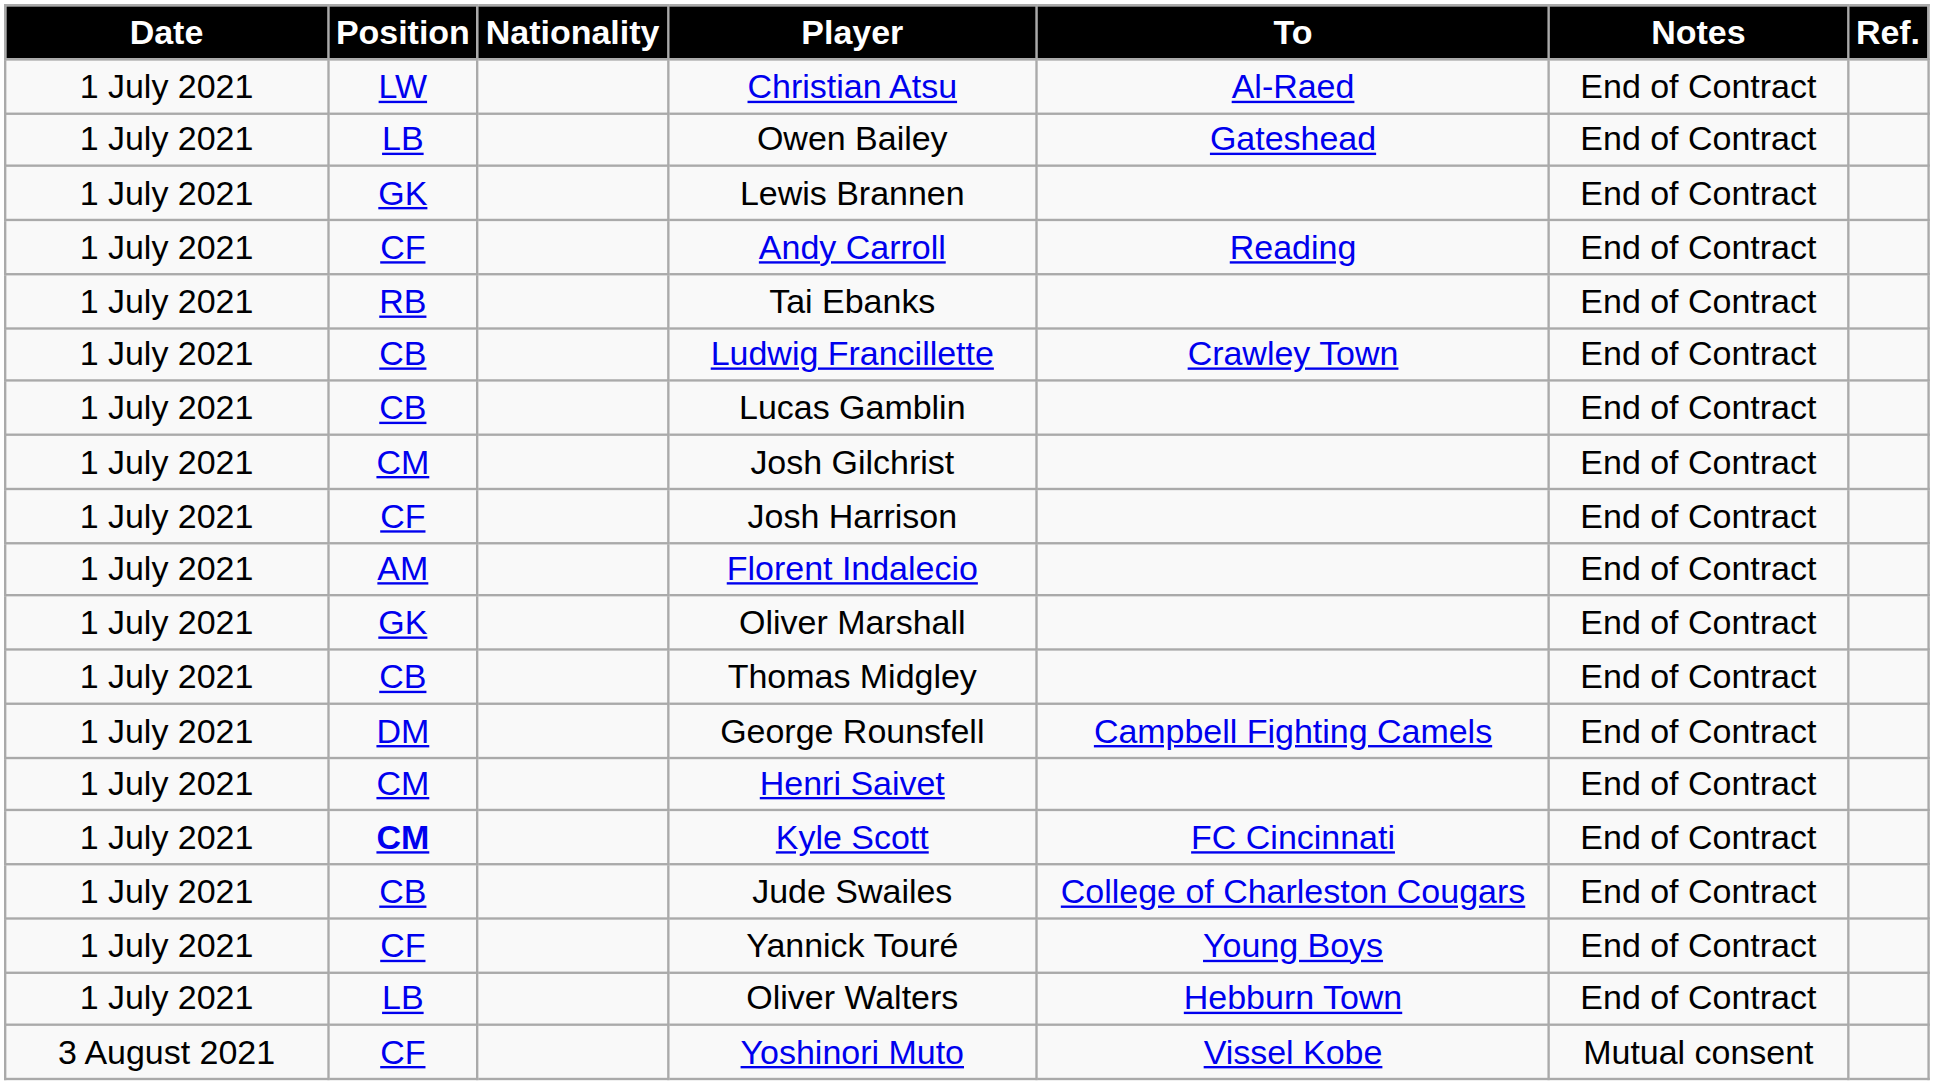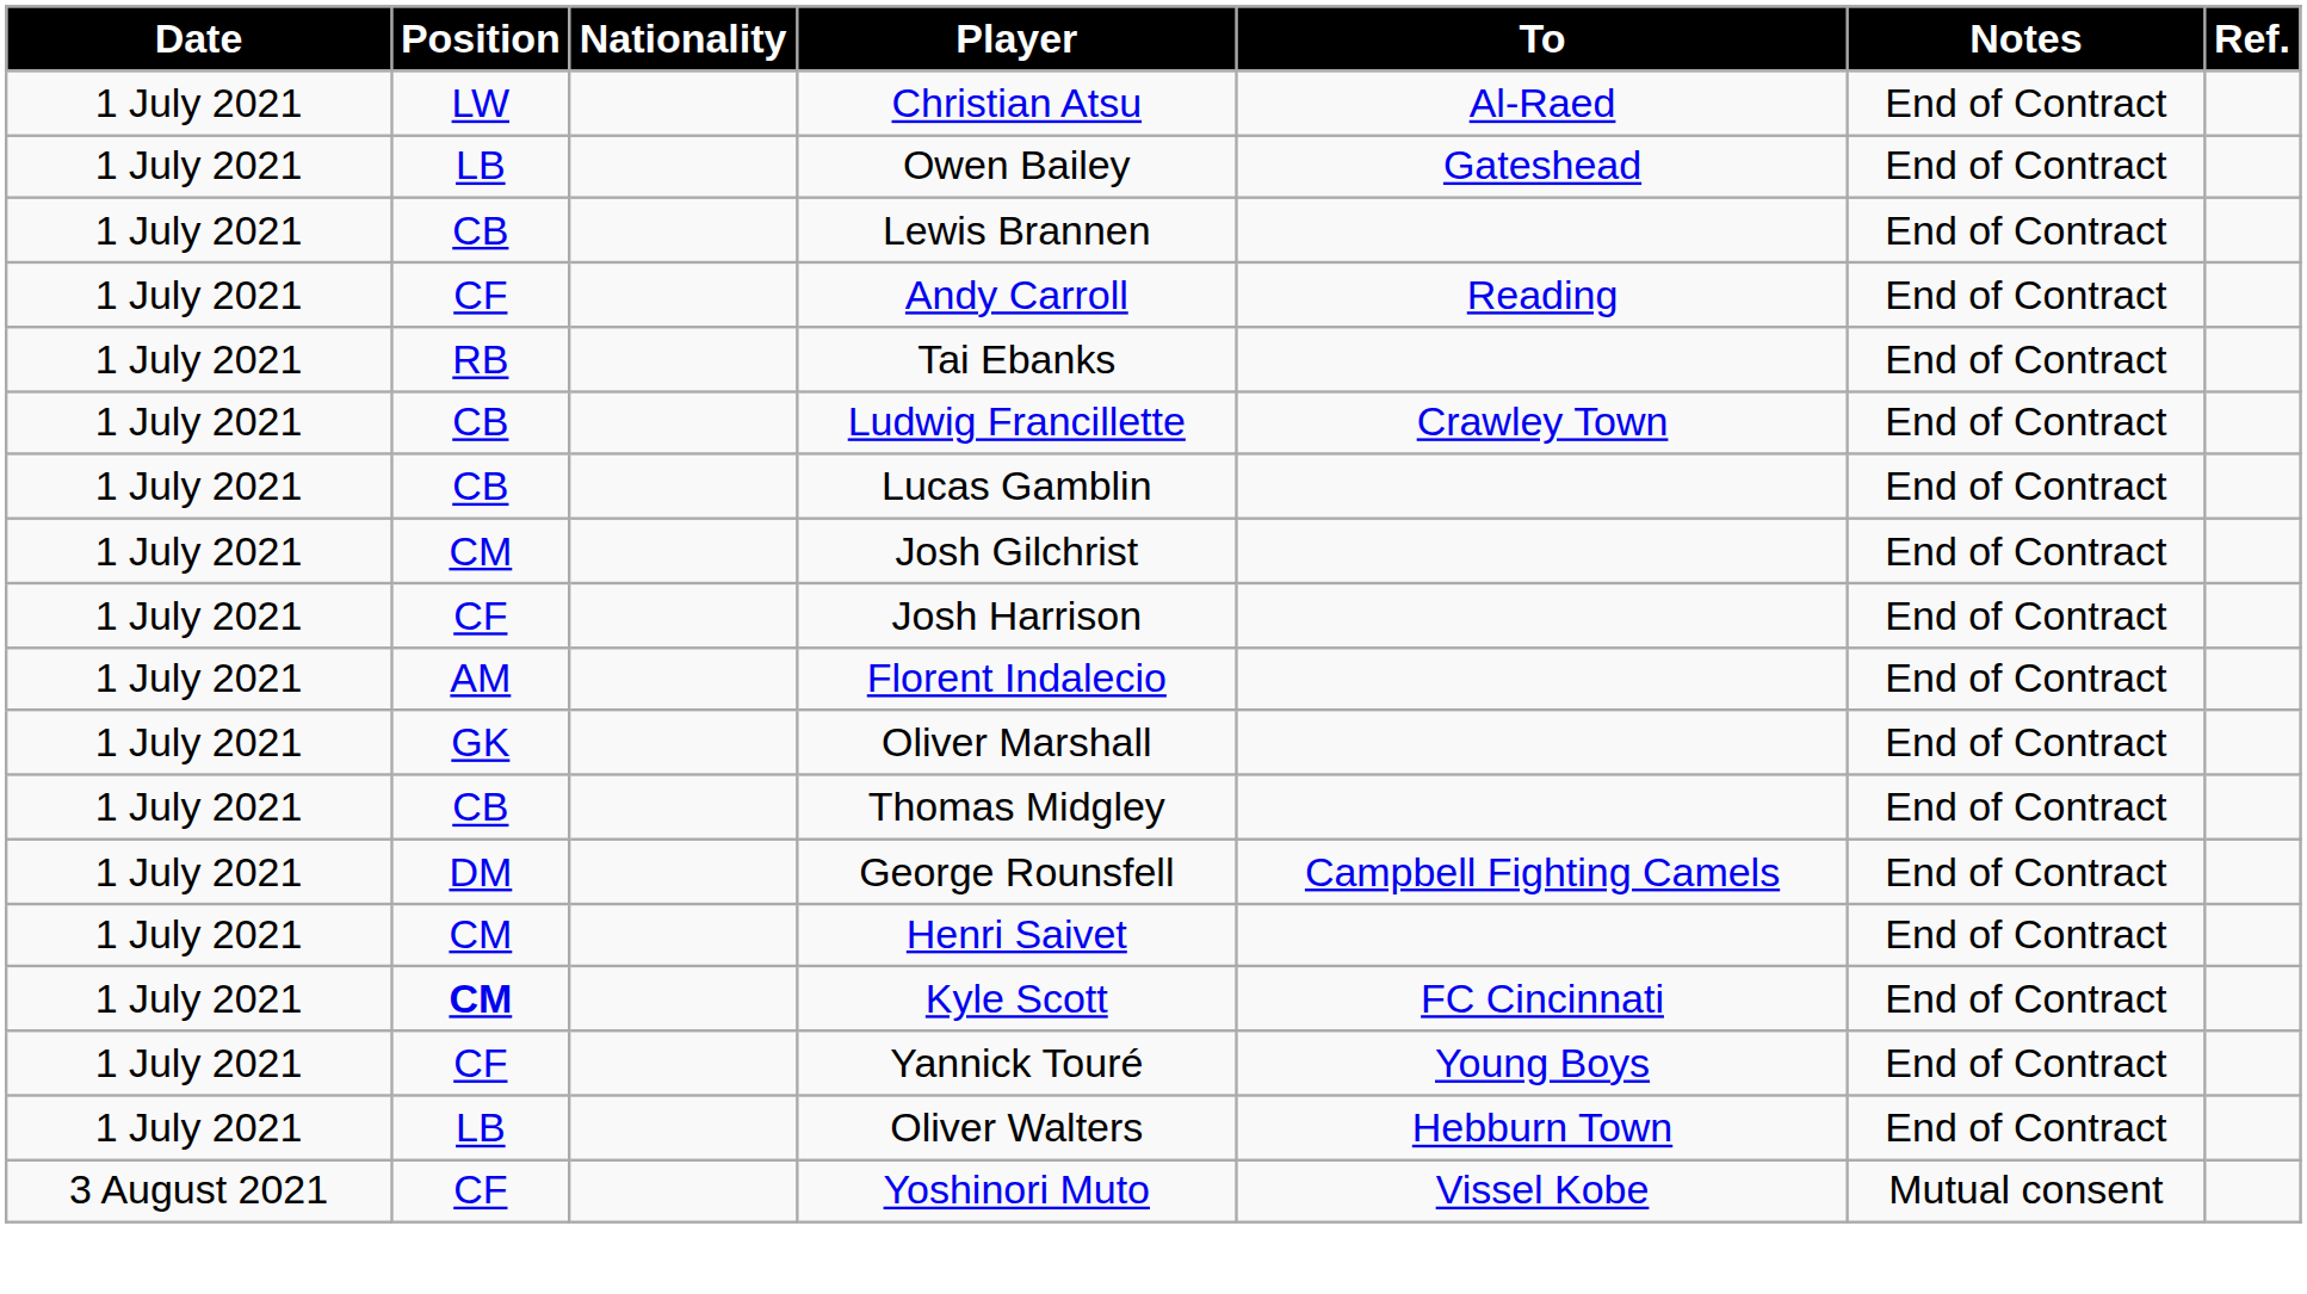Lewis Brannen | Position: GK -> CB
- row: 1 July 2021 | CB | Jude Swailes | College of Charleston Cougars | End of Contract
